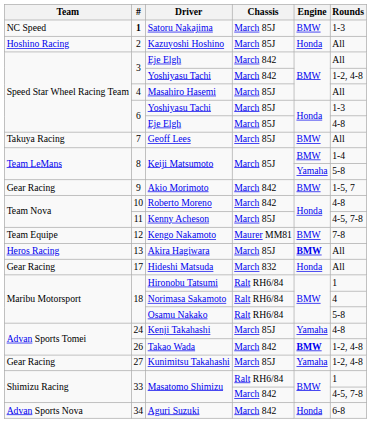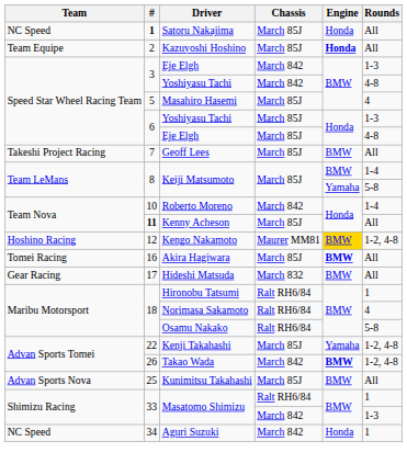Satoru Nakajima | Engine: BMW -> Honda
Satoru Nakajima | Rounds: 1-3 -> All
Kazuyoshi Hoshino | Team: Hoshino Racing -> Team Equipe
Kazuyoshi Hoshino | Engine: normal -> bold
Eje Elgh / March 842 | Rounds: All -> 1-3
Yoshiyasu Tachi / March 842 | Rounds: 1-2, 4-8 -> 4-8
Masahiro Hasemi | #: 4 -> 5
Masahiro Hasemi | Rounds: All -> 4
Geoff Lees | Team: Takuya Racing -> Takeshi Project Racing
- row: Gear Racing | 9 | Akio Morimoto | March 842 | BMW | 1-5, 7
Roberto Moreno | Rounds: 4-8 -> 1-4
Kenny Acheson | #: normal -> bold
Kenny Acheson | Rounds: 4-5, 7-8 -> All
Kengo Nakamoto | Team: Team Equipe -> Hoshino Racing
Kengo Nakamoto | Engine: no background -> gold background
Kengo Nakamoto | Rounds: 7-8 -> 1-2, 4-8
Akira Hagiwara | Team: Heros Racing -> Tomei Racing
Akira Hagiwara | #: 13 -> 16
Hideshi Matsuda | Engine: Honda -> BMW
Kenji Takahashi | #: 24 -> 22
Kenji Takahashi | Rounds: 4-8 -> 1-2, 4-8
Kunimitsu Takahashi | Team: Gear Racing -> Advan Sports Nova
Kunimitsu Takahashi | #: 27 -> 25
Kunimitsu Takahashi | Engine: Yamaha -> BMW
Kunimitsu Takahashi | Rounds: 1-2, 4-8 -> All
Masatomo Shimizu / March 842 | Rounds: 4-5, 7-8 -> 1-3
Aguri Suzuki | Team: Advan Sports Nova -> NC Speed
Aguri Suzuki | Rounds: 6-8 -> 1
